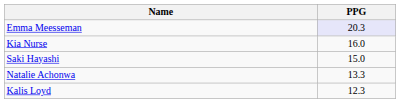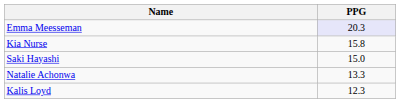Kia Nurse | PPG: 16.0 -> 15.8
